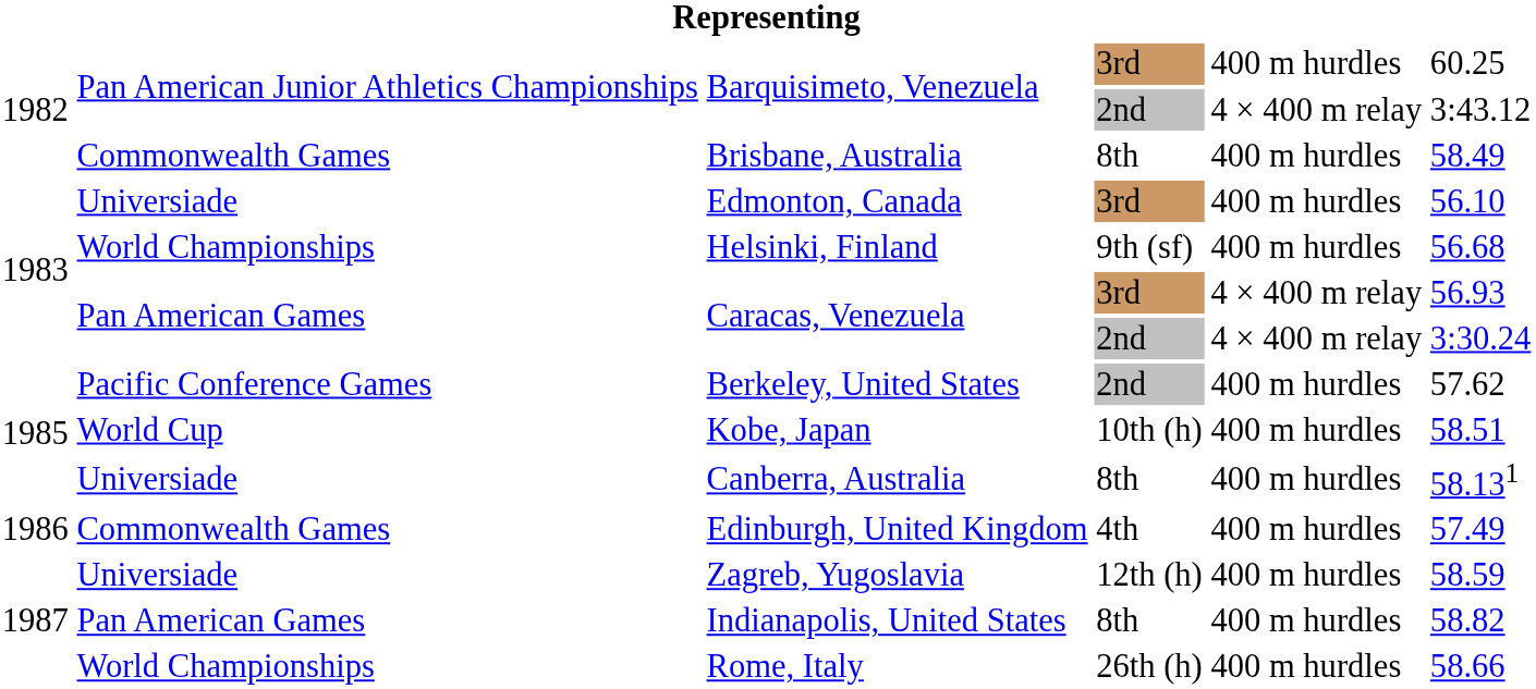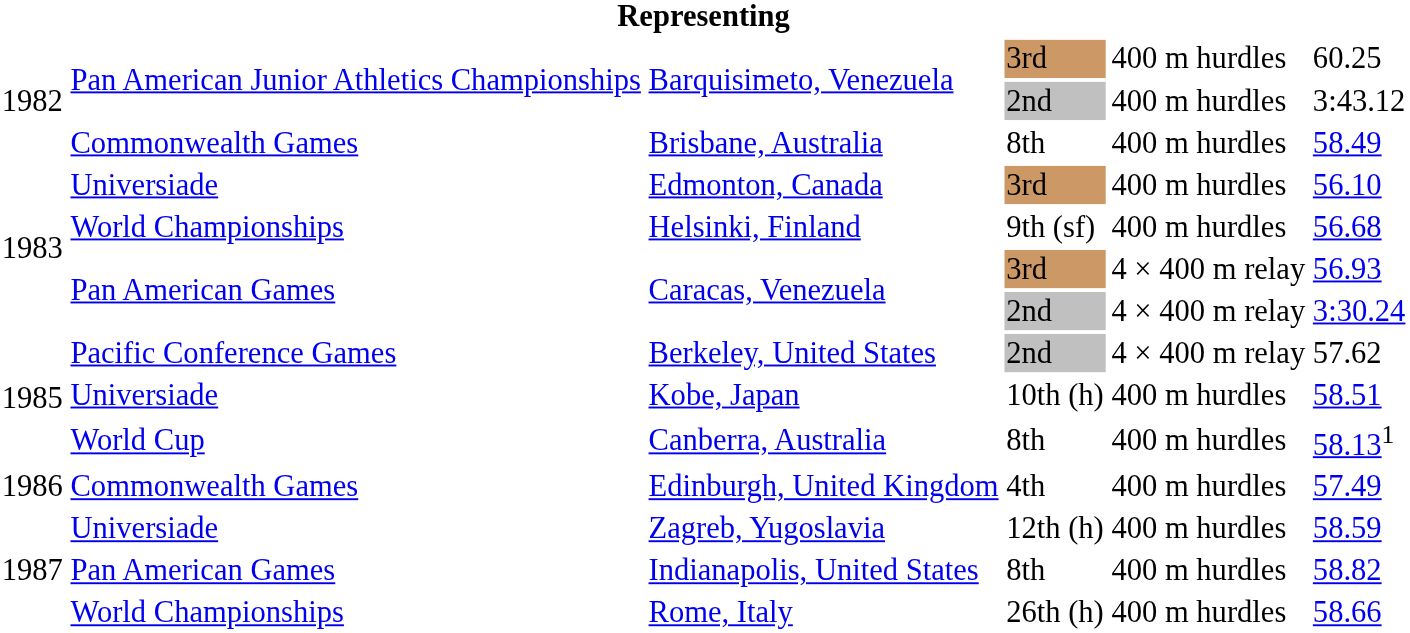Barquisimeto, Venezuela / 2nd | column 5: 4 × 400 m relay -> 400 m hurdles
Berkeley, United States | column 5: 400 m hurdles -> 4 × 400 m relay
Kobe, Japan | column 2: World Cup -> Universiade
Canberra, Australia | column 2: Universiade -> World Cup
